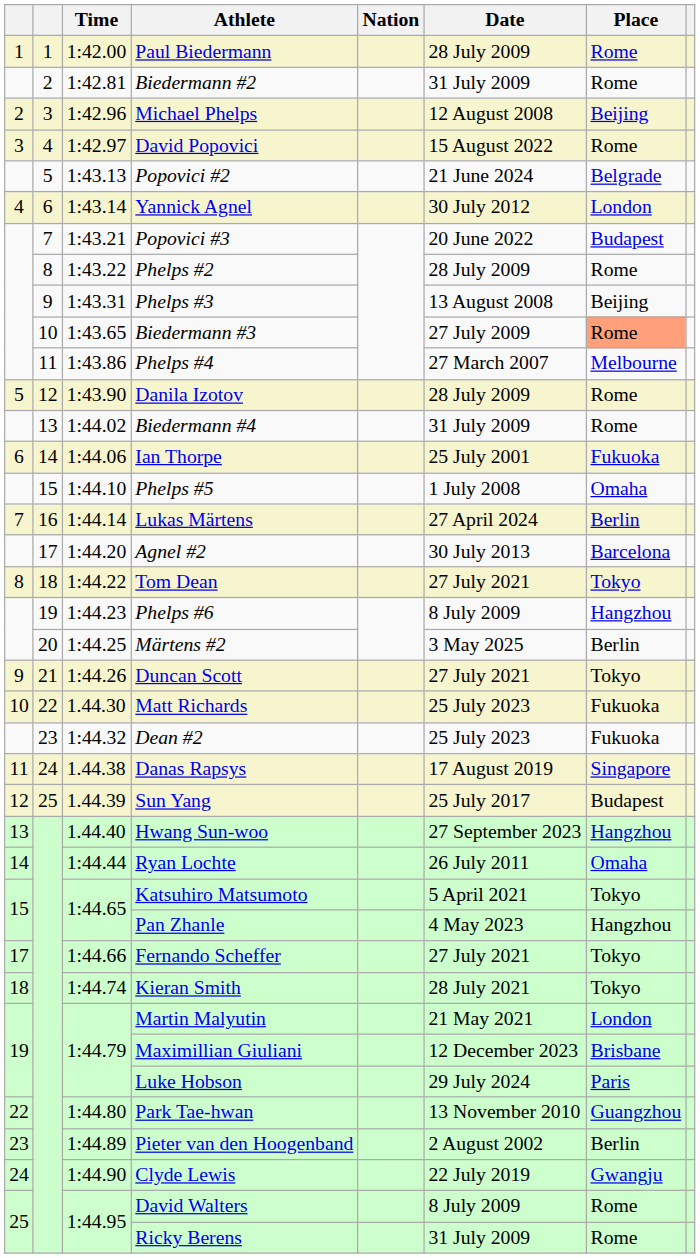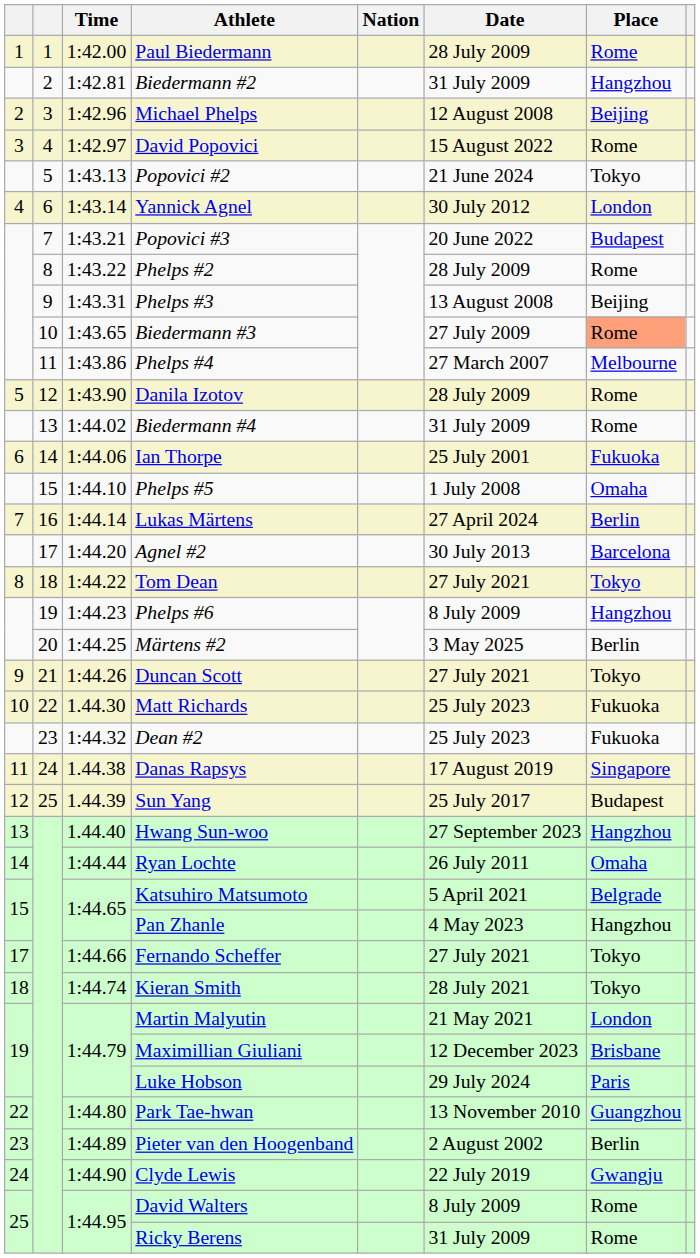Biedermann #2 | Place: Rome -> Hangzhou
Popovici #2 | Place: Belgrade -> Tokyo
Katsuhiro Matsumoto | Place: Tokyo -> Belgrade
